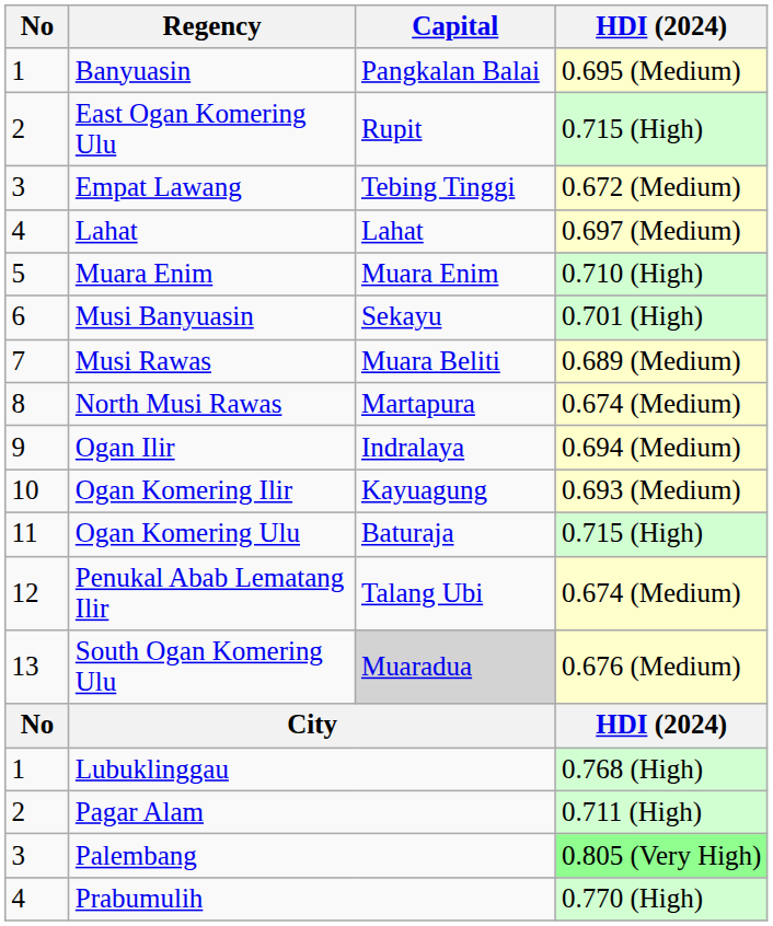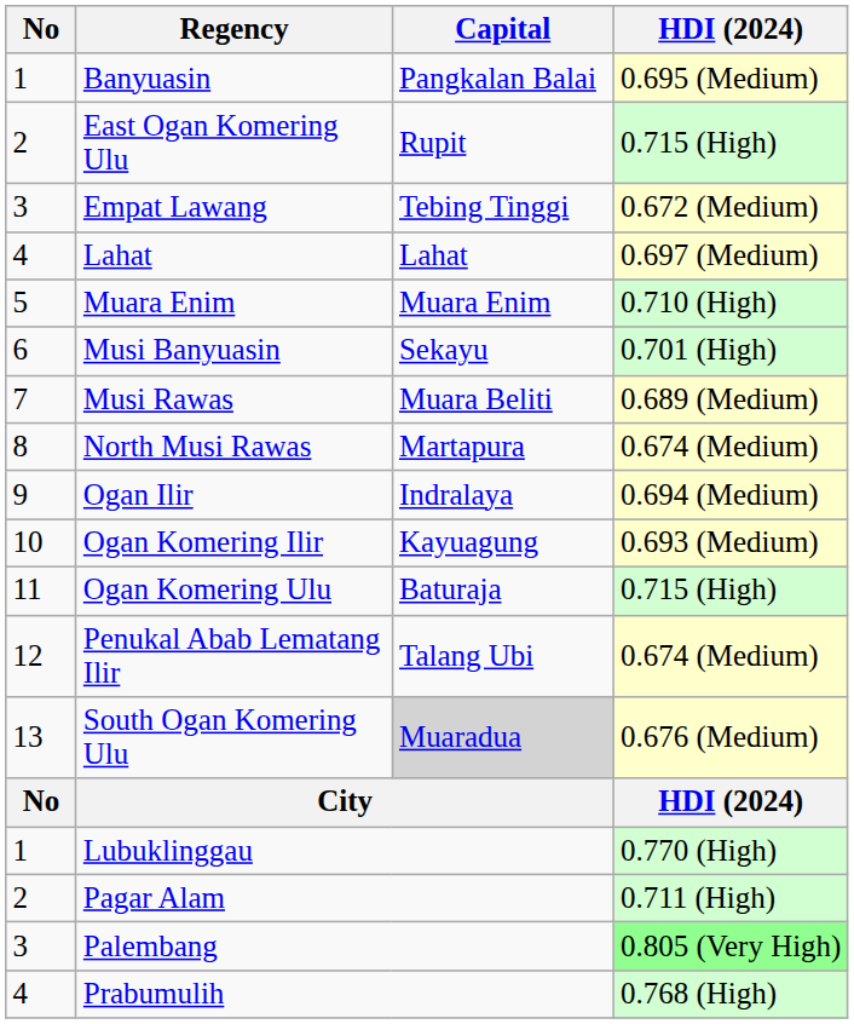Lubuklinggau | HDI (2024): 0.768 (High) -> 0.770 (High)
Prabumulih | HDI (2024): 0.770 (High) -> 0.768 (High)
